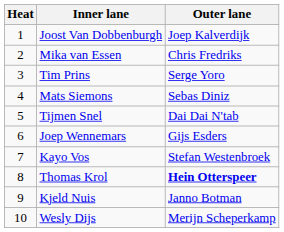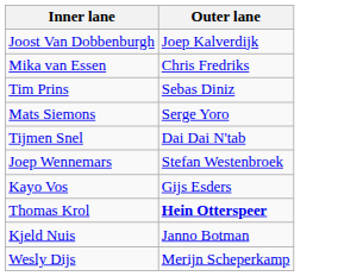- column: Heat | 1 | 2 | 3 | 4 | 5 | 6 | 7 | 8 | 9 | 10
Tim Prins | Outer lane: Serge Yoro -> Sebas Diniz
Mats Siemons | Outer lane: Sebas Diniz -> Serge Yoro
Joep Wennemars | Outer lane: Gijs Esders -> Stefan Westenbroek
Kayo Vos | Outer lane: Stefan Westenbroek -> Gijs Esders
